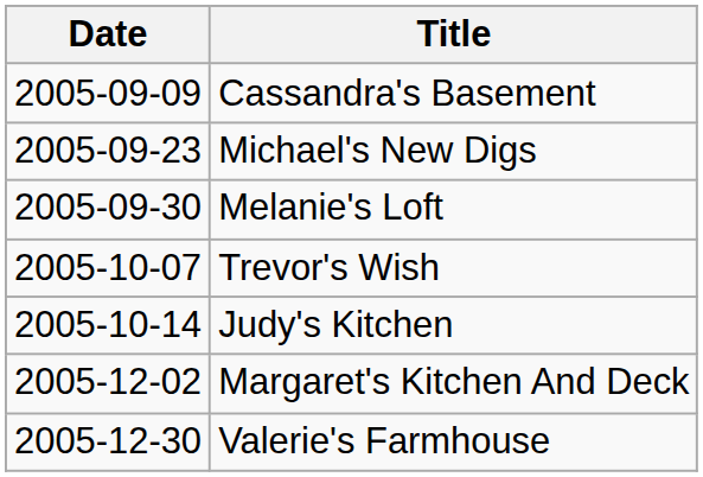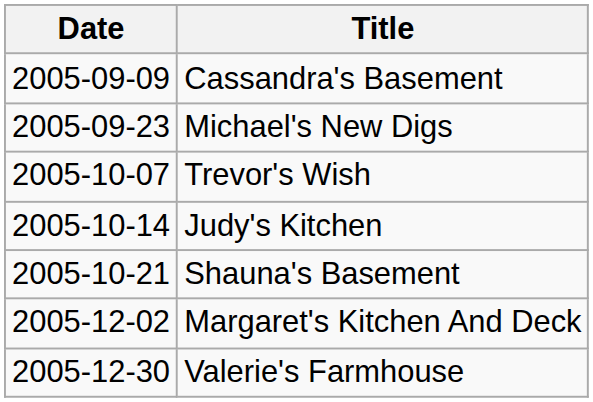- row: 2005-09-30 | Melanie's Loft
+ row: 2005-10-21 | Shauna's Basement
